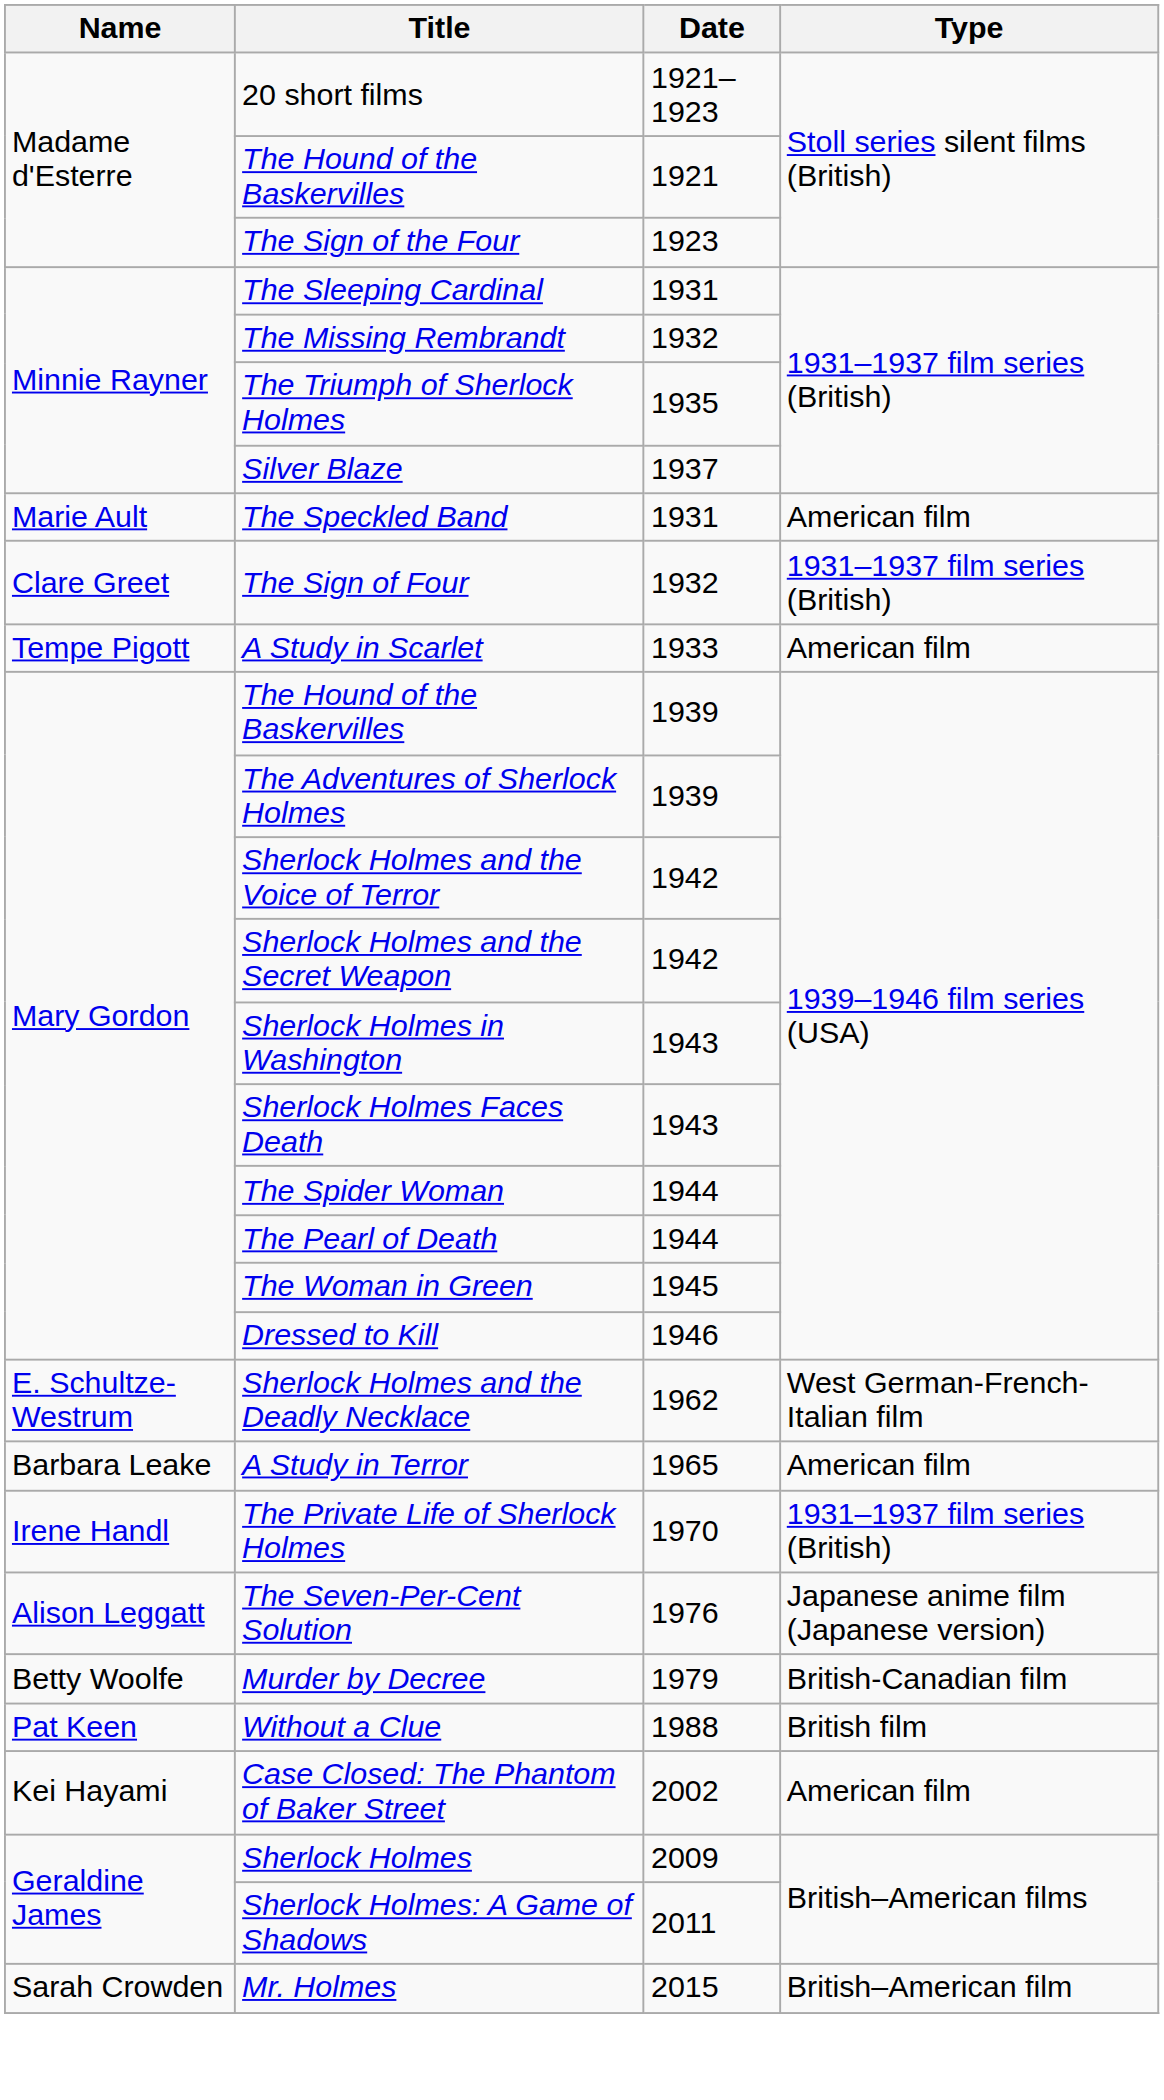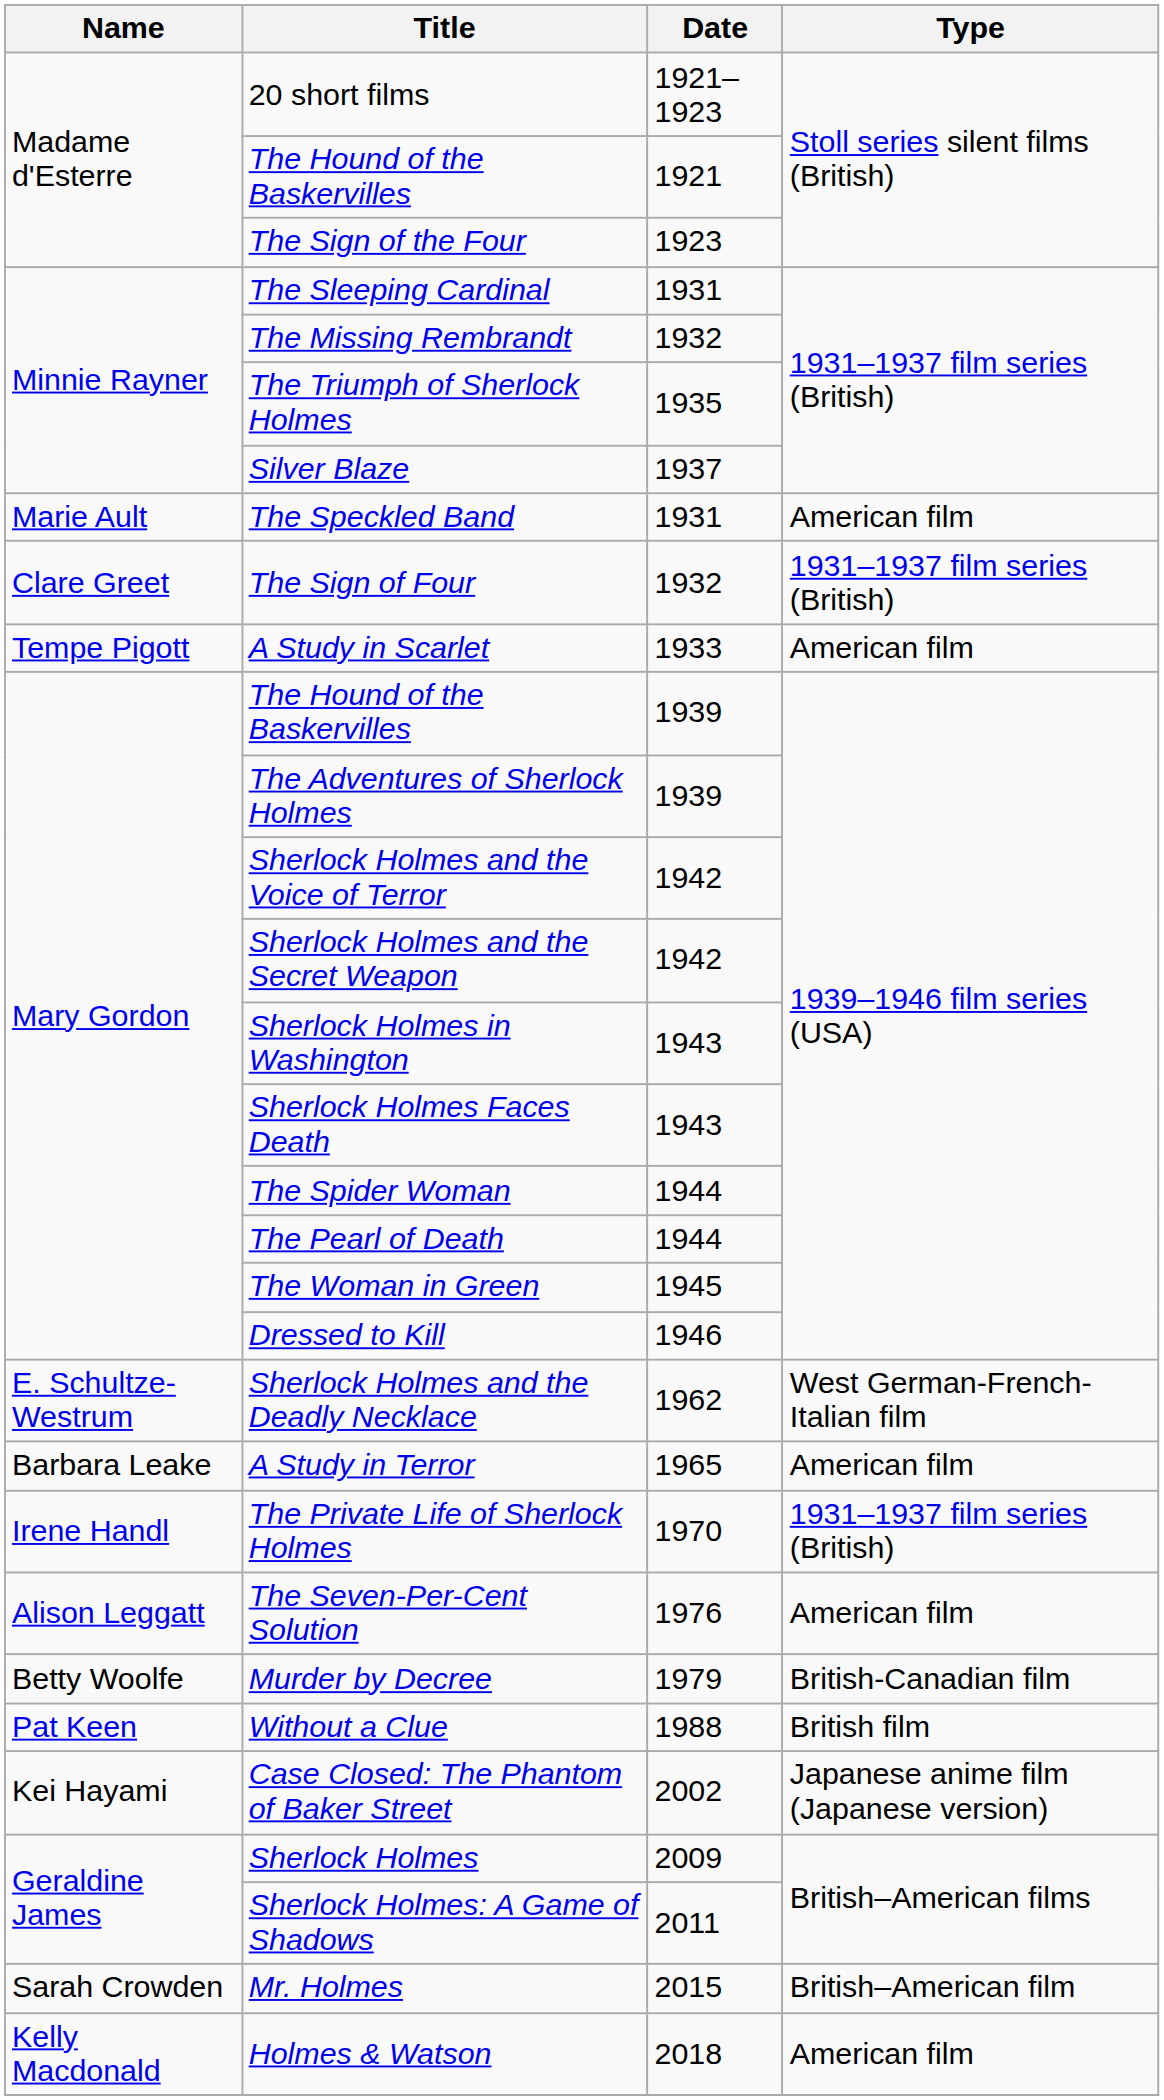The Seven-Per-Cent Solution | Type: Japanese anime film (Japanese version) -> American film
Case Closed: The Phantom of Baker Street | Type: American film -> Japanese anime film (Japanese version)
+ row: Kelly Macdonald | Holmes & Watson | 2018 | American film
